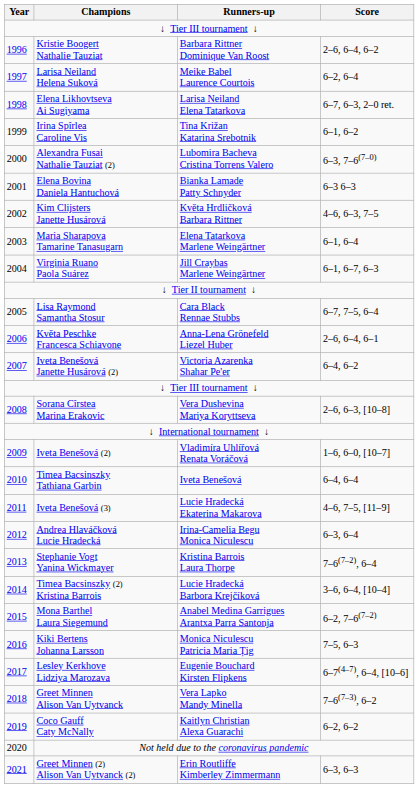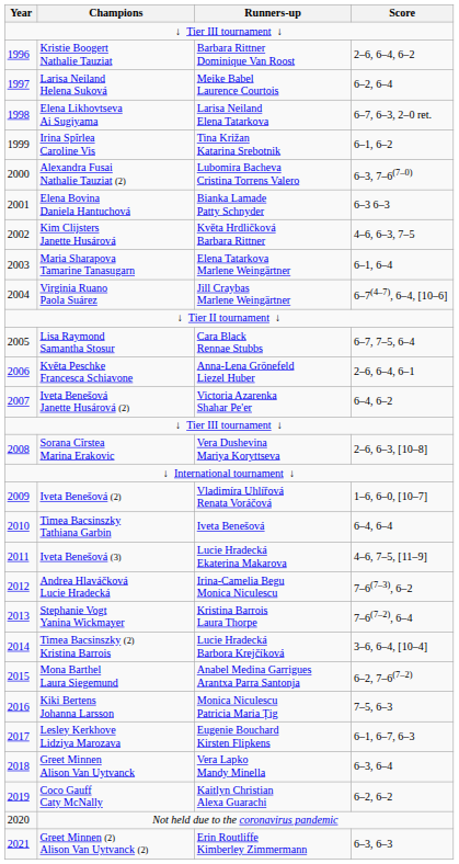Virginia Ruano Paola Suárez | Score: 6–1, 6–7, 6–3 -> 6–7(4–7), 6–4, [10–6]
Andrea Hlaváčková Lucie Hradecká | Score: 6–3, 6–4 -> 7–6(7–3), 6–2
Lesley Kerkhove Lidziya Marozava | Score: 6–7(4–7), 6–4, [10–6] -> 6–1, 6–7, 6–3
Greet Minnen Alison Van Uytvanck | Score: 7–6(7–3), 6–2 -> 6–3, 6–4
